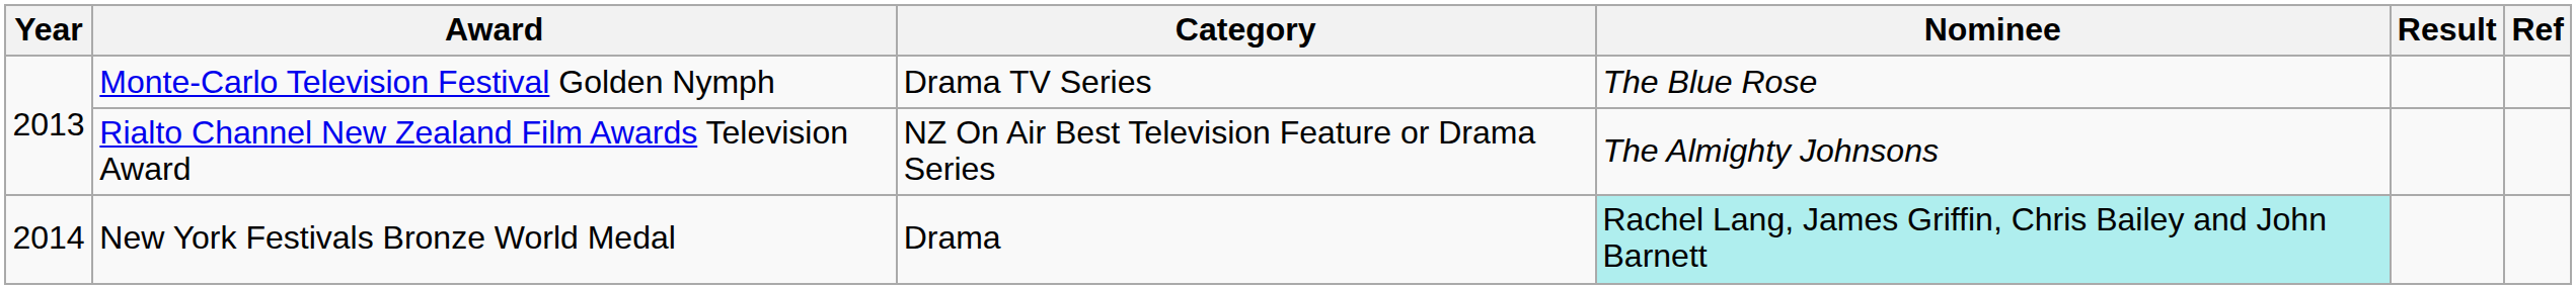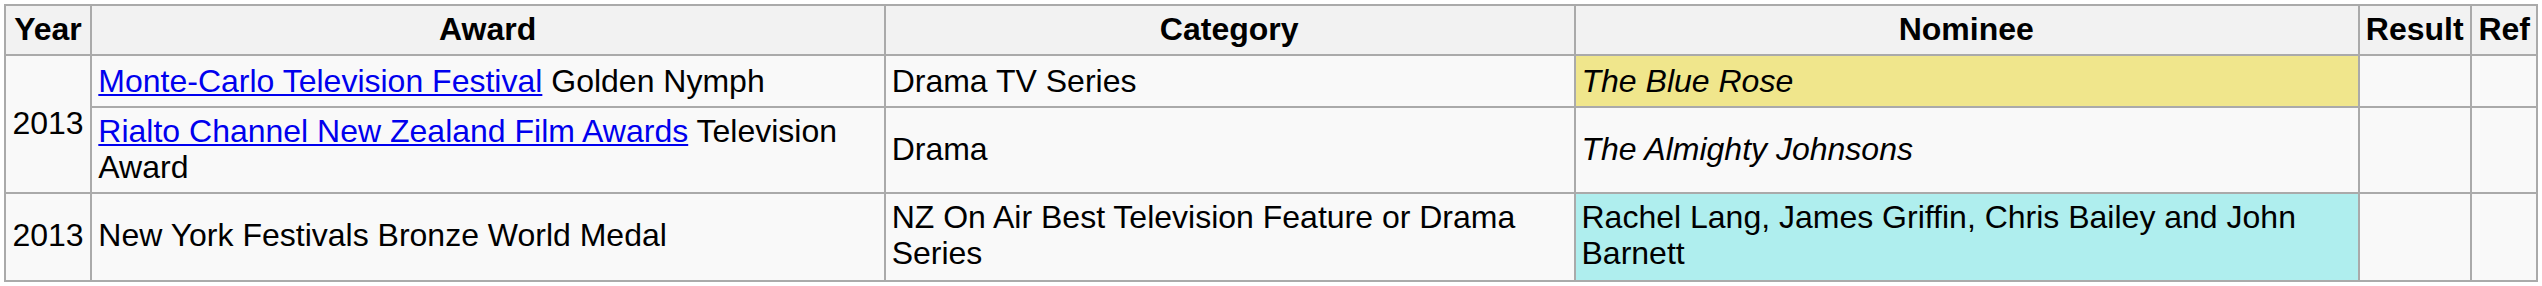Monte-Carlo Television Festival Golden Nymph | Nominee: no background -> khaki background
Rialto Channel New Zealand Film Awards Television Award | Category: NZ On Air Best Television Feature or Drama Series -> Drama
New York Festivals Bronze World Medal | Year: 2014 -> 2013
New York Festivals Bronze World Medal | Category: Drama -> NZ On Air Best Television Feature or Drama Series
